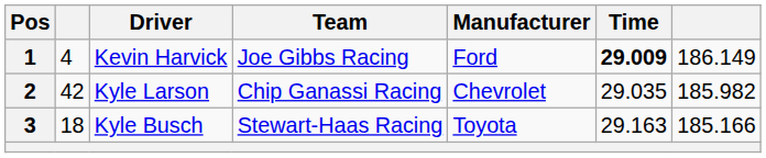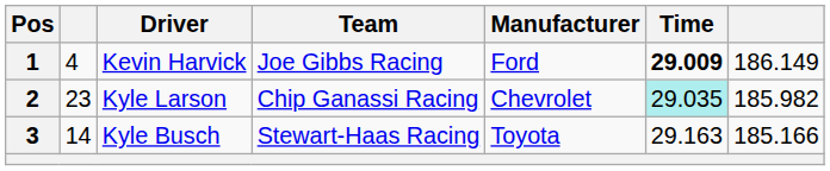2 | column 2: 42 -> 23
2 | Time: no background -> paleturquoise background
3 | column 2: 18 -> 14
